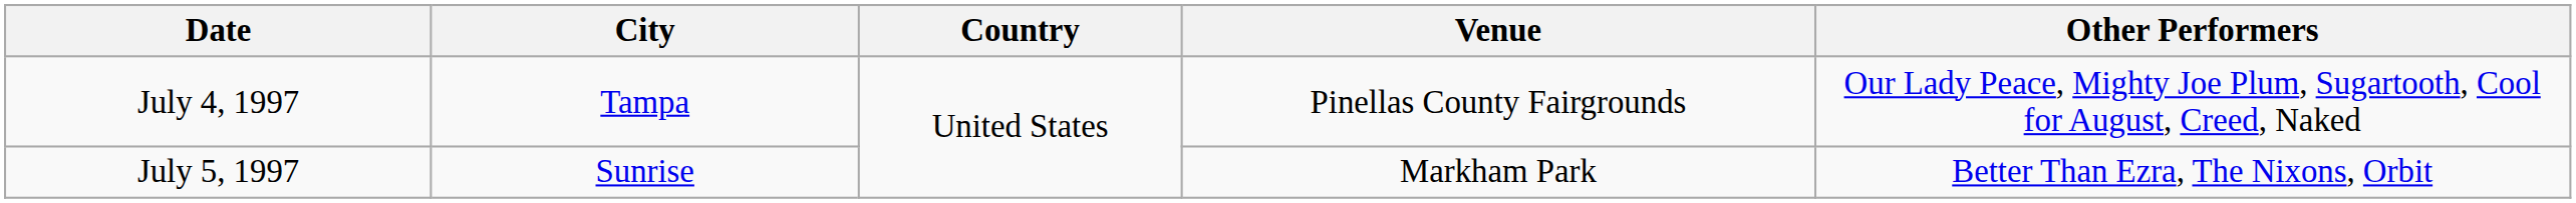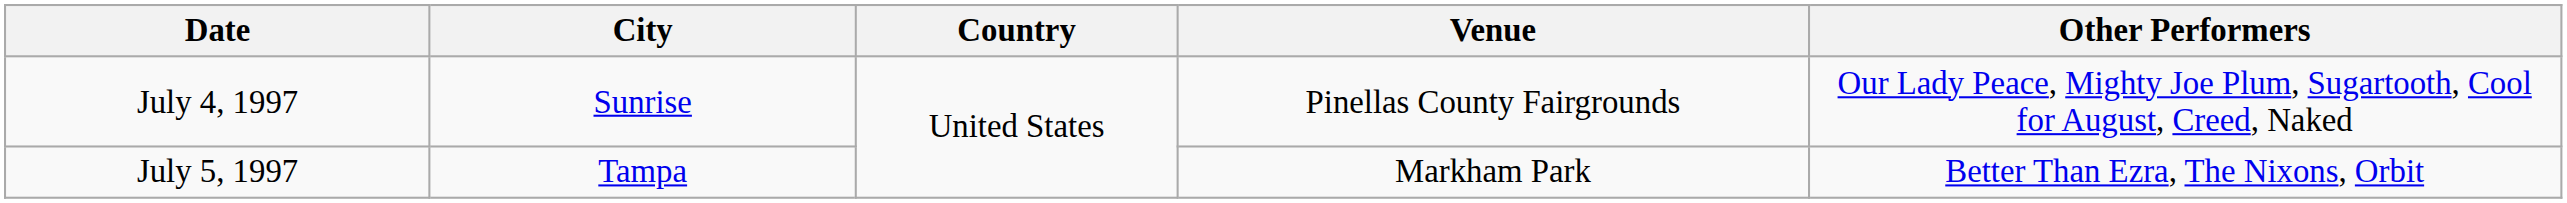July 4, 1997 | City: Tampa -> Sunrise
July 5, 1997 | City: Sunrise -> Tampa
